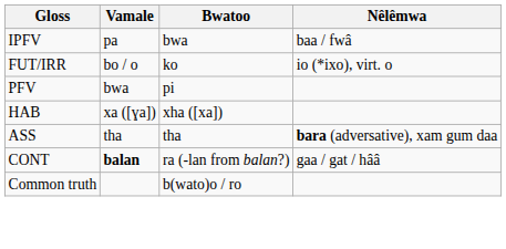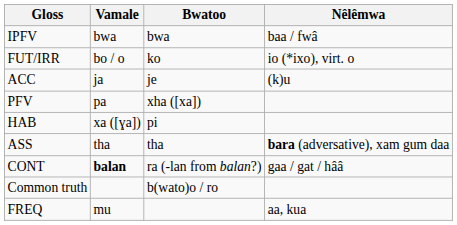IPFV | Vamale: pa -> bwa
+ row: ACC | ja | je | (k)u
PFV | Vamale: bwa -> pa
PFV | Bwatoo: pi -> xha ([xa])
HAB | Bwatoo: xha ([xa]) -> pi
+ row: FREQ | mu | aa, kua
